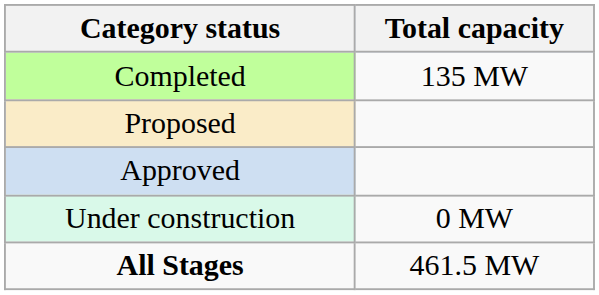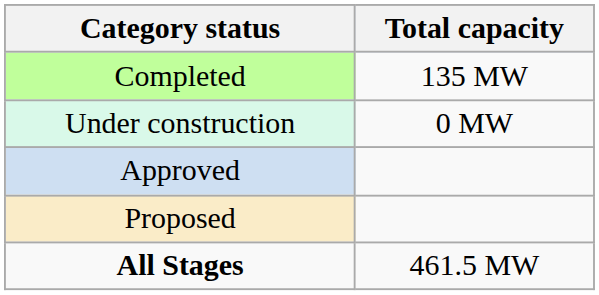rows swapped: Under construction <-> Proposed
